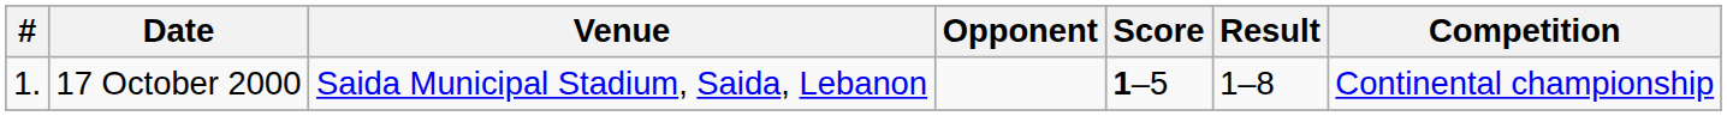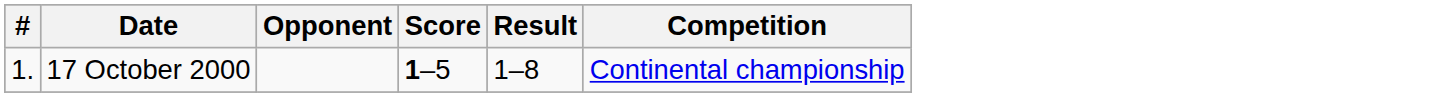- column: Venue | Saida Municipal Stadium, Saida, Lebanon
